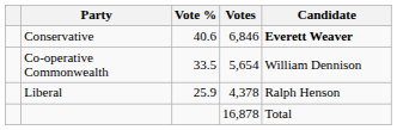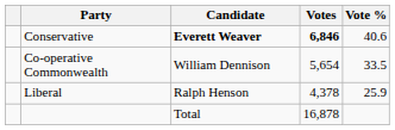columns swapped: Candidate <-> Vote %
Conservative | Votes: normal -> bold
